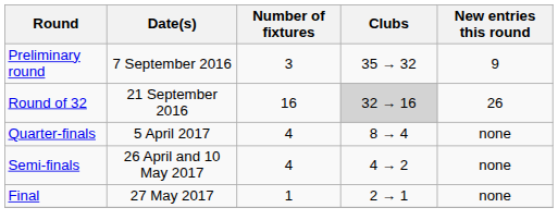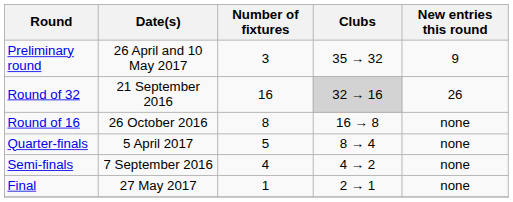Preliminary round | Date(s): 7 September 2016 -> 26 April and 10 May 2017
+ row: Round of 16 | 26 October 2016 | 8 | 16 → 8 | none
Quarter-finals | Number of fixtures: 4 -> 5
Semi-finals | Date(s): 26 April and 10 May 2017 -> 7 September 2016
